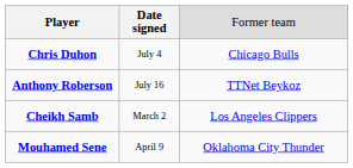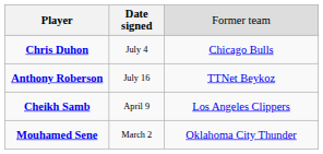Cheikh Samb | column 2: March 2 -> April 9
Mouhamed Sene | column 2: April 9 -> March 2
